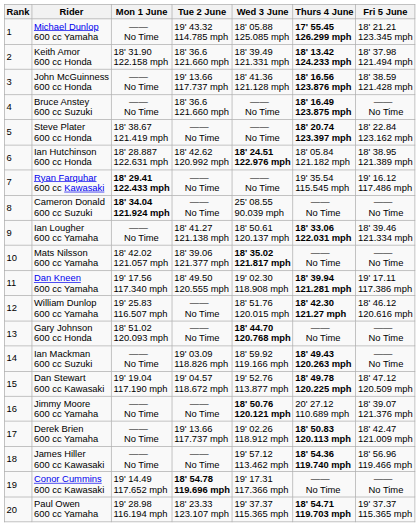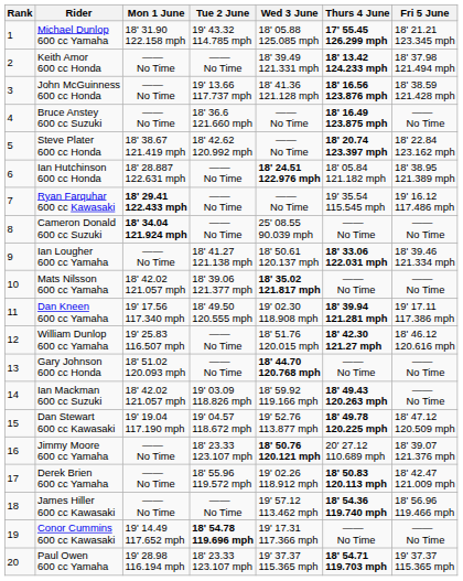Michael Dunlop 600 cc Yamaha | Mon 1 June: —— No Time -> 18' 31.90 122.158 mph
Keith Amor 600 cc Honda | Mon 1 June: 18' 31.90 122.158 mph -> —— No Time
Keith Amor 600 cc Honda | Tue 2 June: 18' 36.6 121.660 mph -> —— No Time
Steve Plater 600 cc Honda | Tue 2 June: —— No Time -> 18' 42.62 120.992 mph
Ian Hutchinson 600 cc Honda | Tue 2 June: 18' 42.62 120.992 mph -> —— No Time
Ian Mackman 600 cc Suzuki | Mon 1 June: —— No Time -> 18' 42.02 121.057 mph
Jimmy Moore 600 cc Yamaha | Tue 2 June: —— No Time -> 18' 23.33 123.107 mph
Derek Brien 600 cc Yamaha | Tue 2 June: 19' 13.66 117.737 mph -> 18' 55.96 119.572 mph
